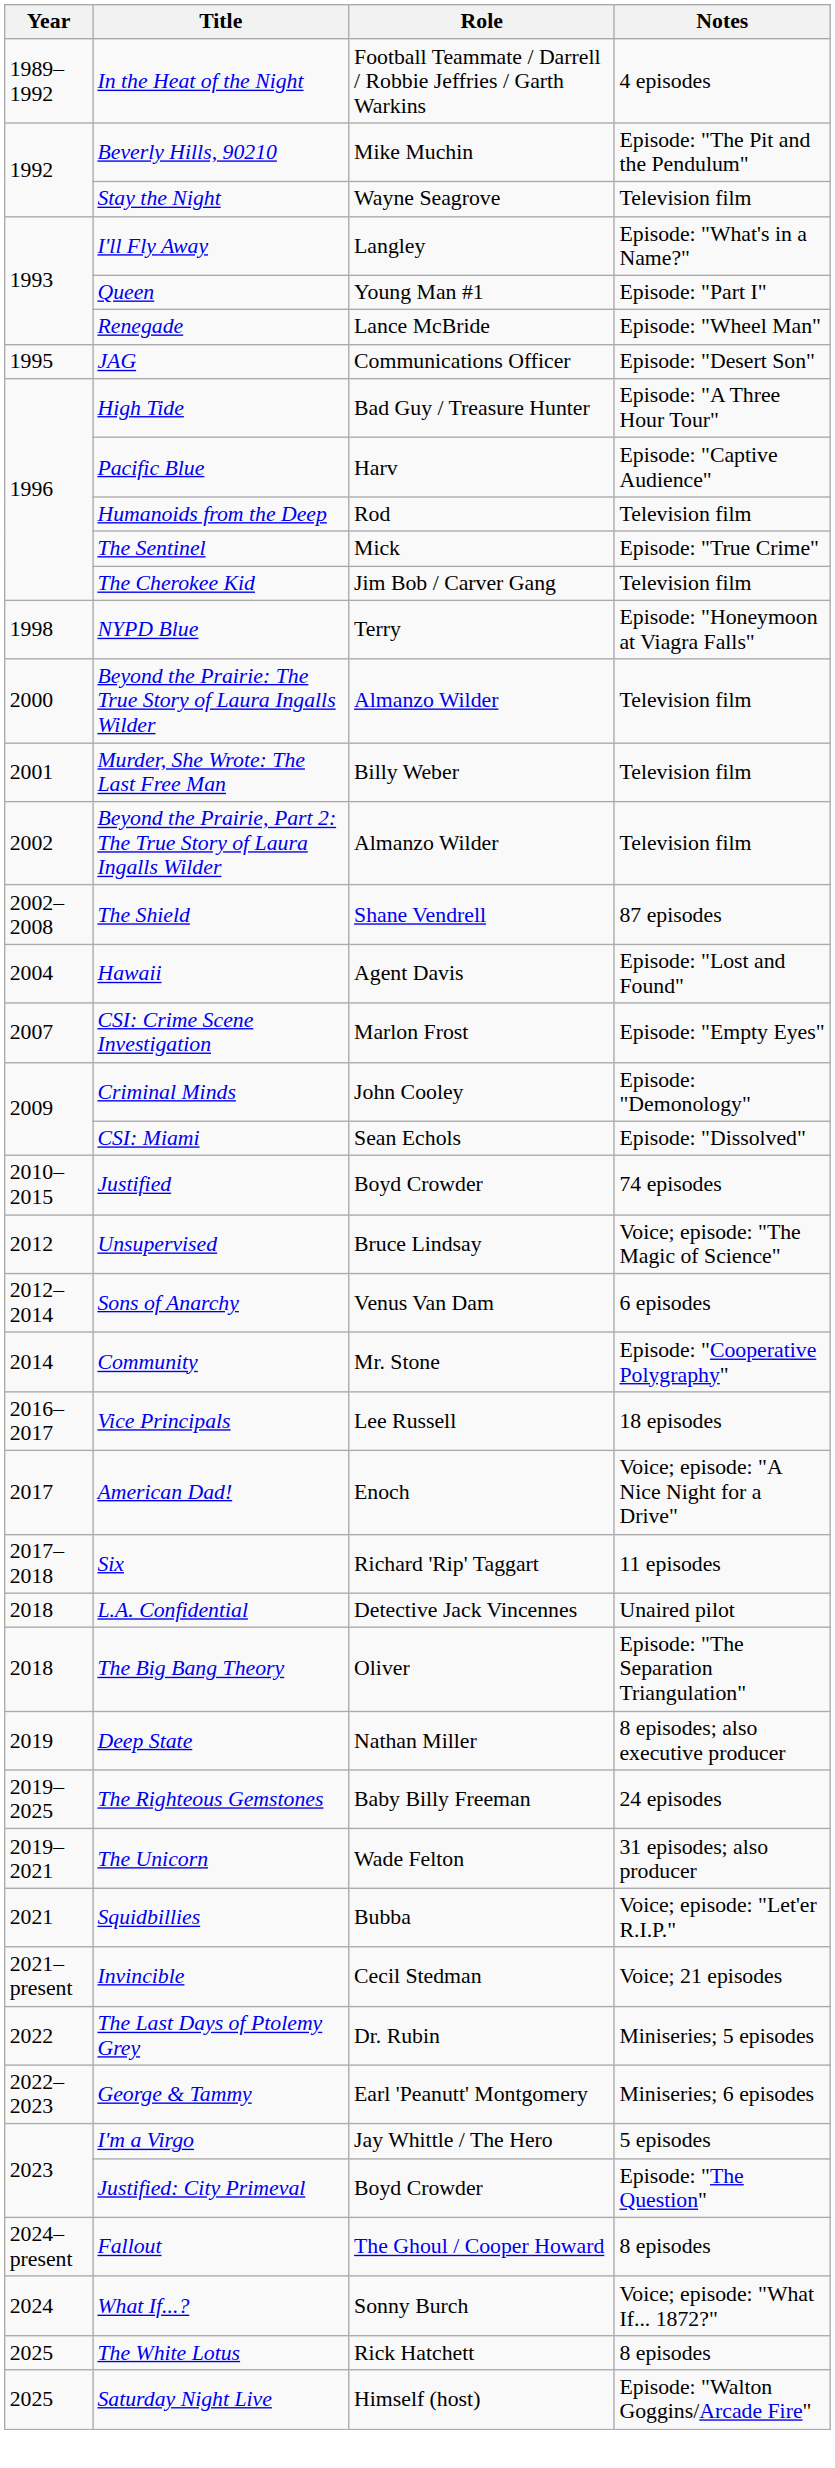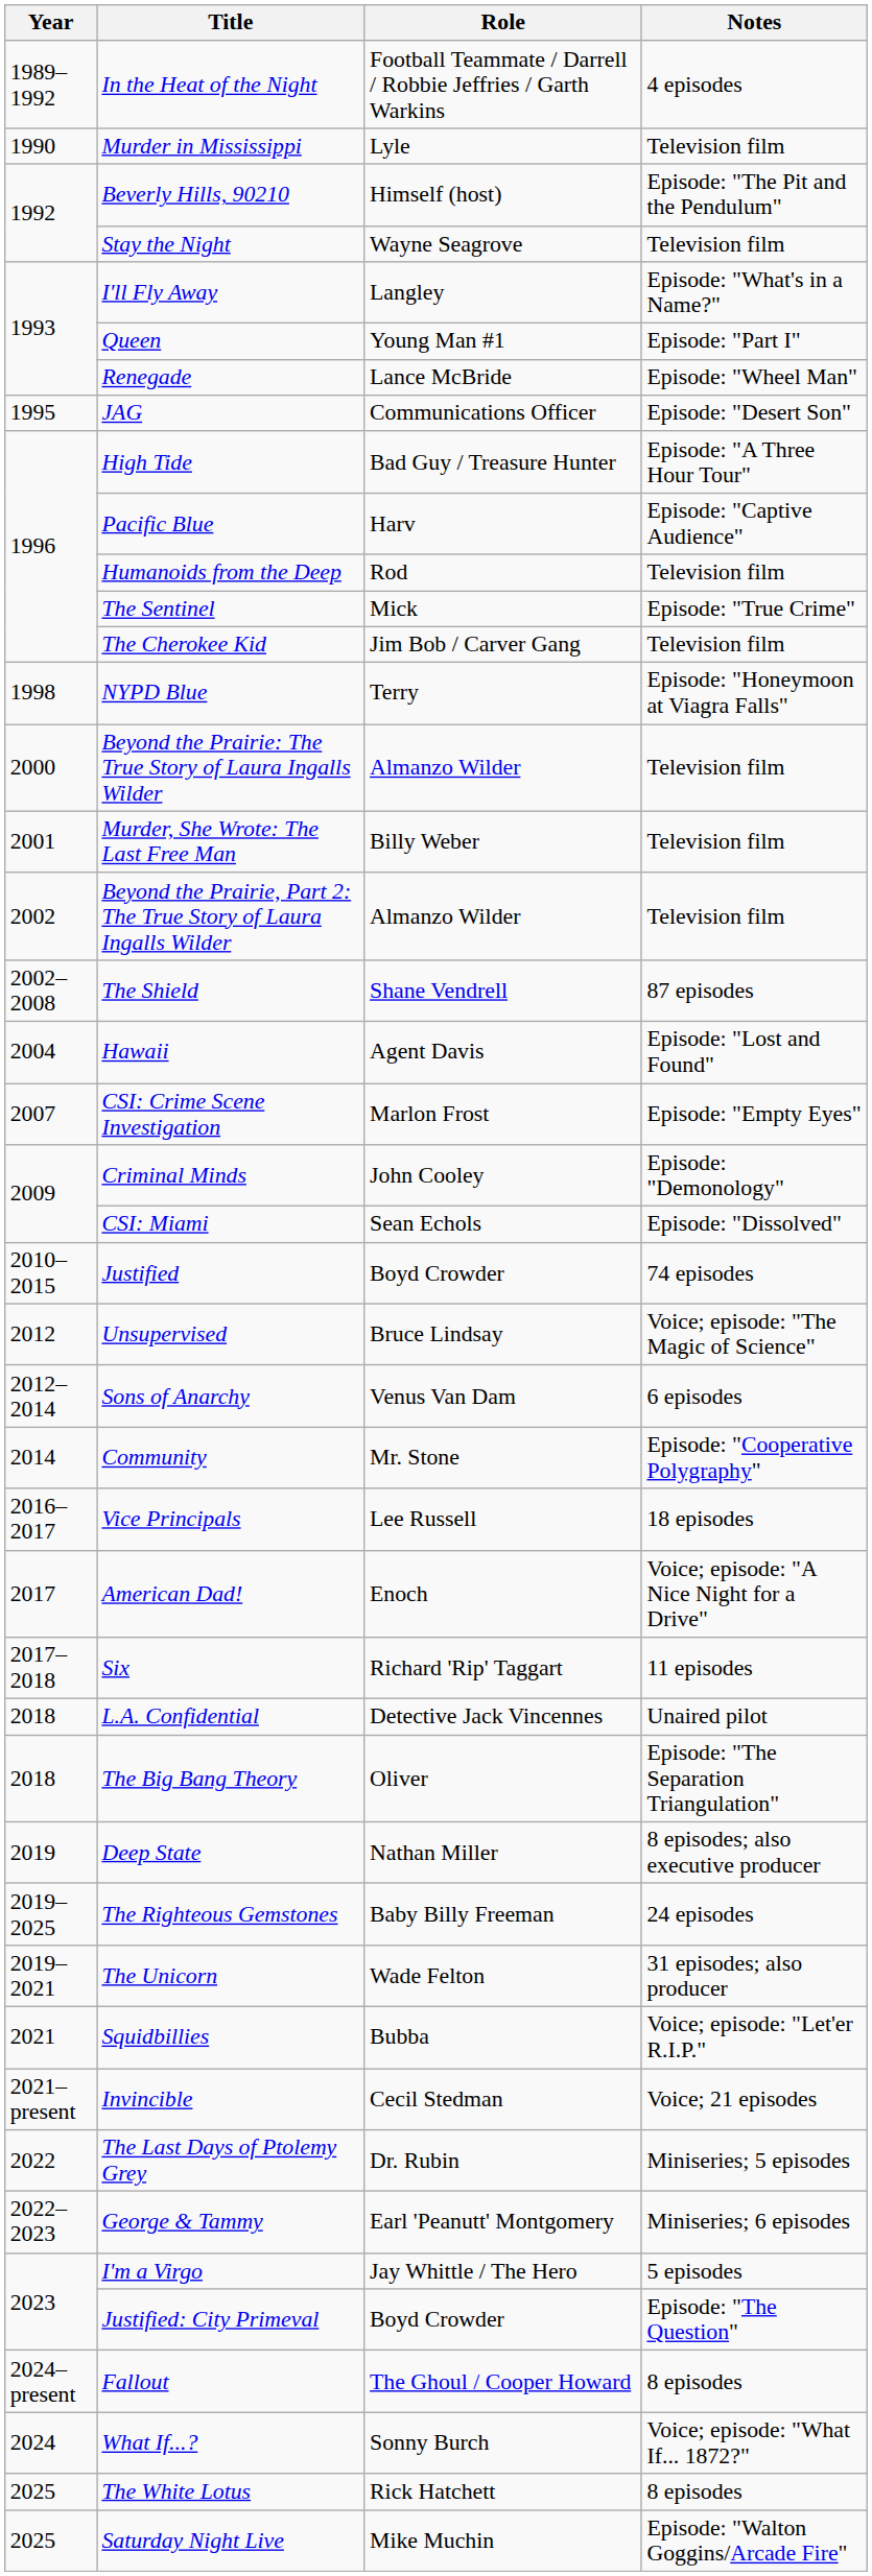+ row: 1990 | Murder in Mississippi | Lyle | Television film
Beverly Hills, 90210 | Role: Mike Muchin -> Himself (host)
Saturday Night Live | Role: Himself (host) -> Mike Muchin
